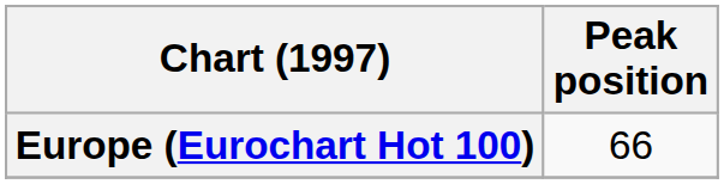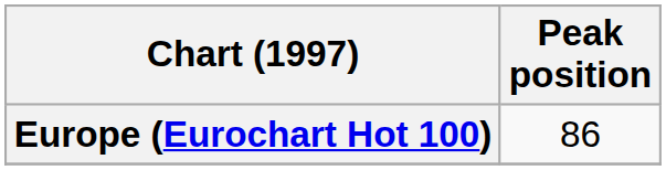Europe (Eurochart Hot 100) | Peak position: 66 -> 86
